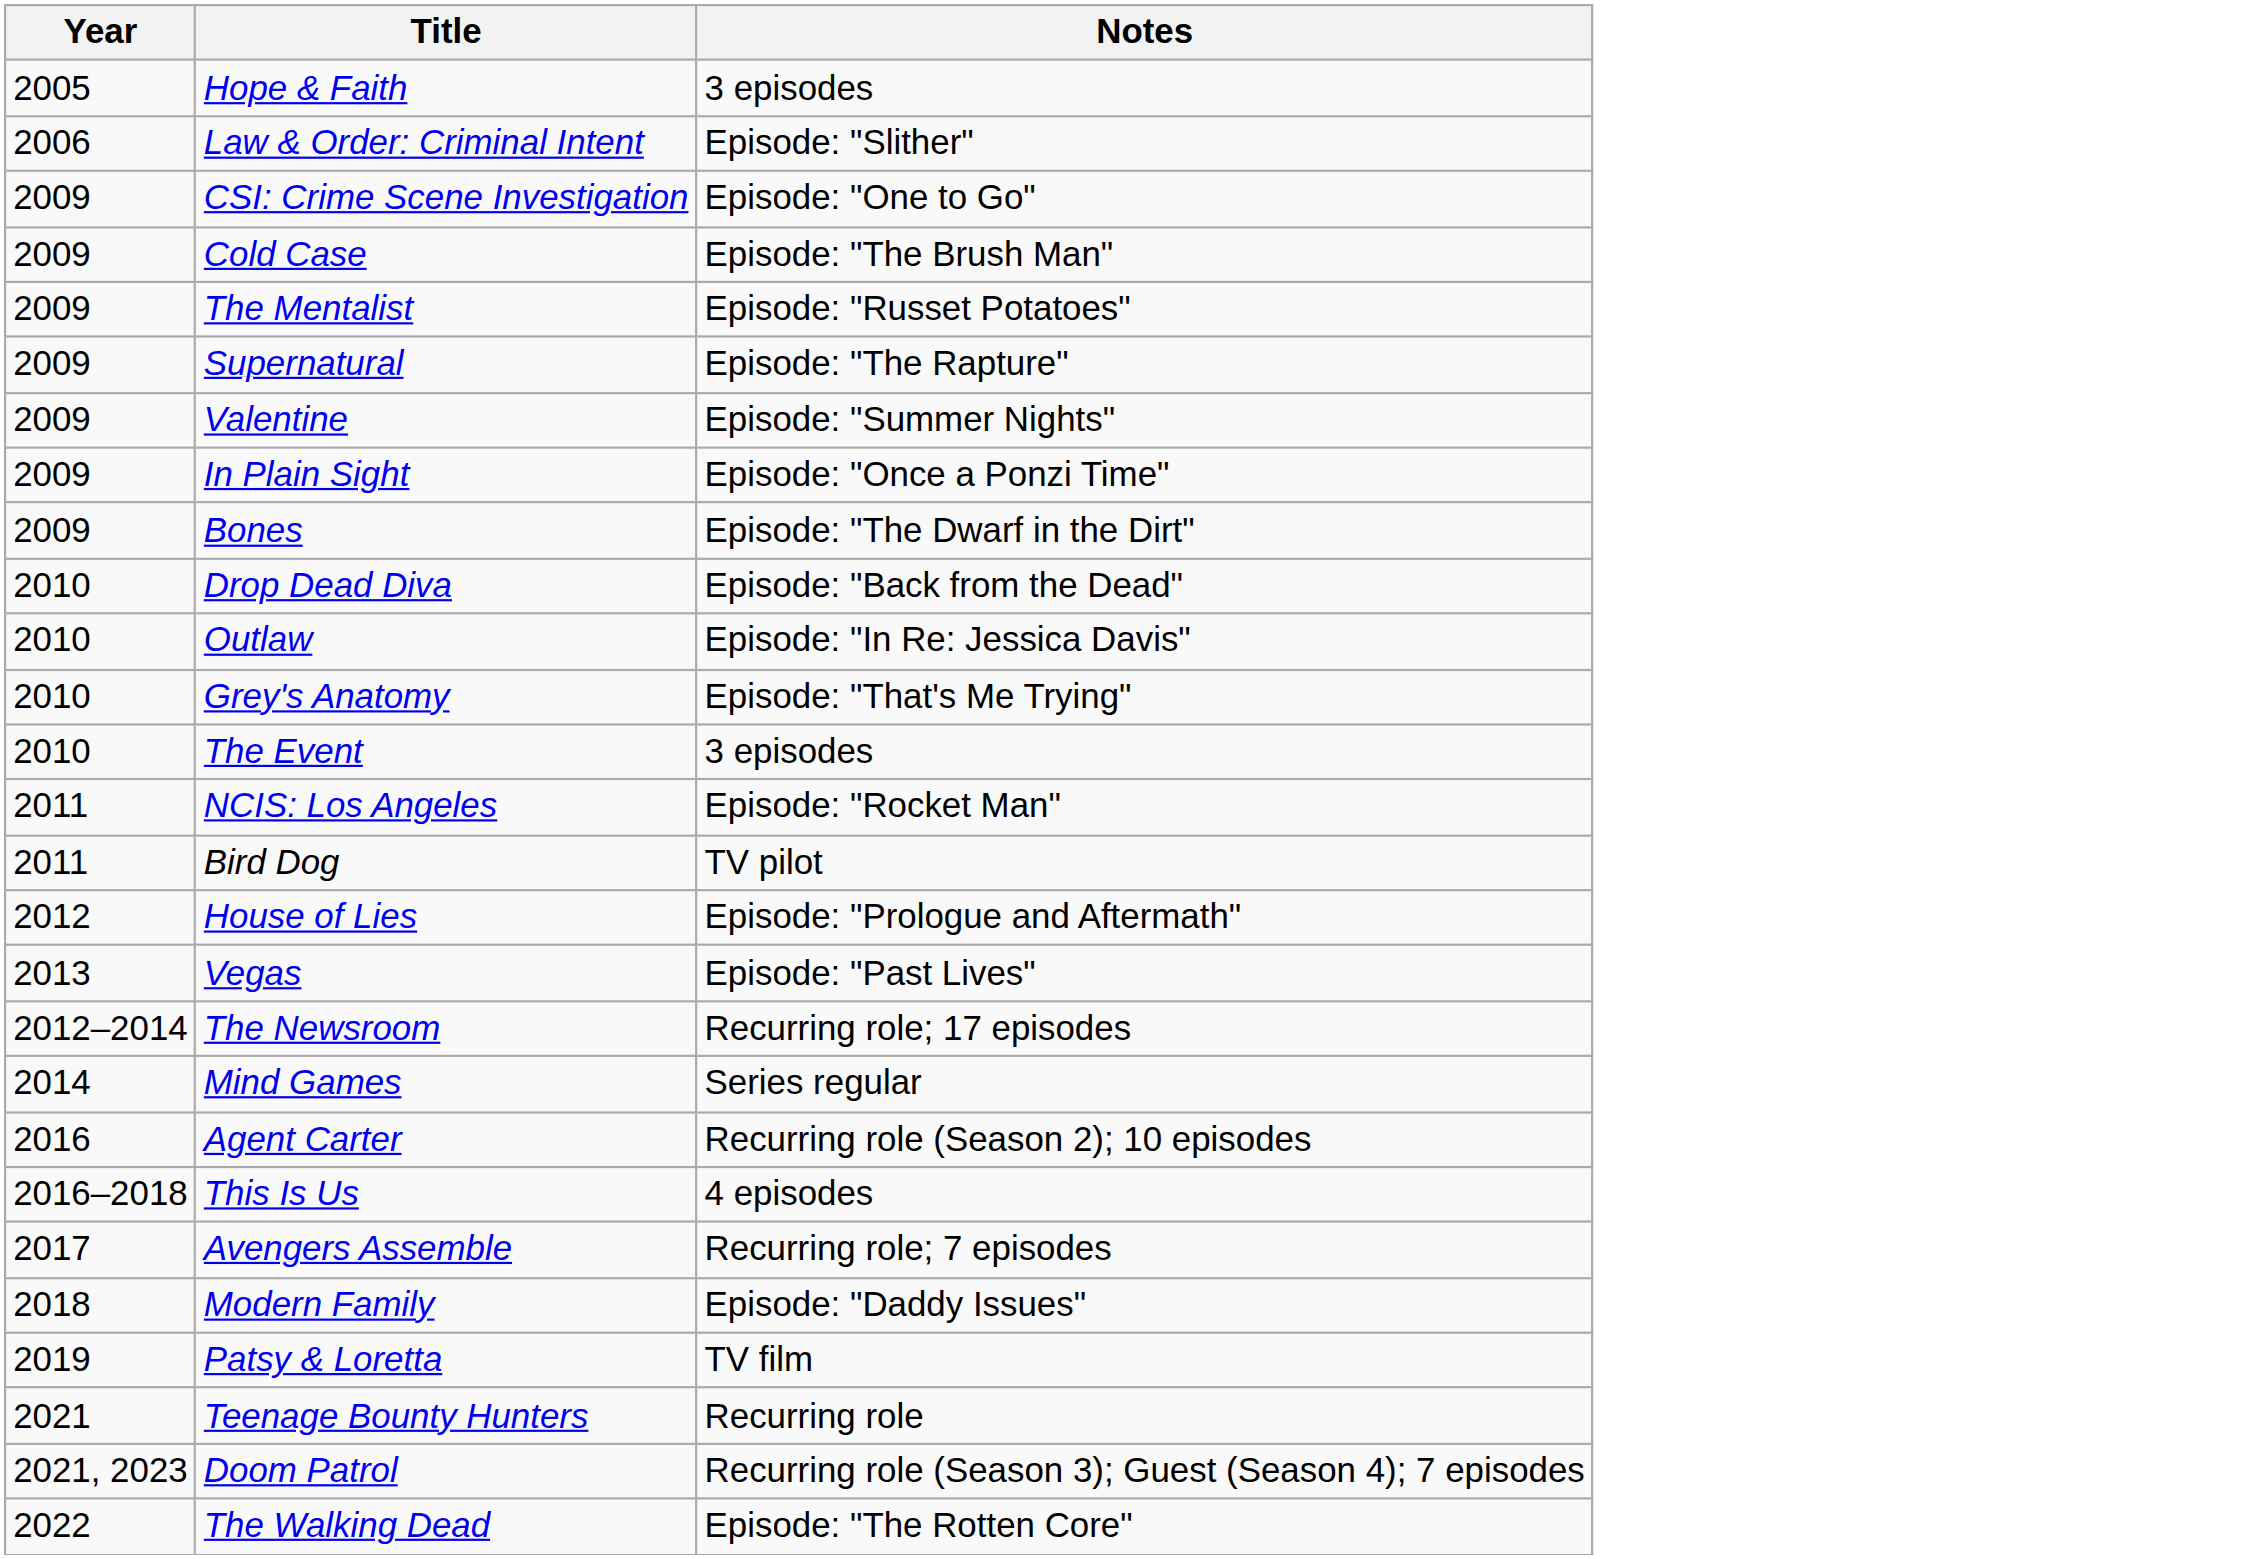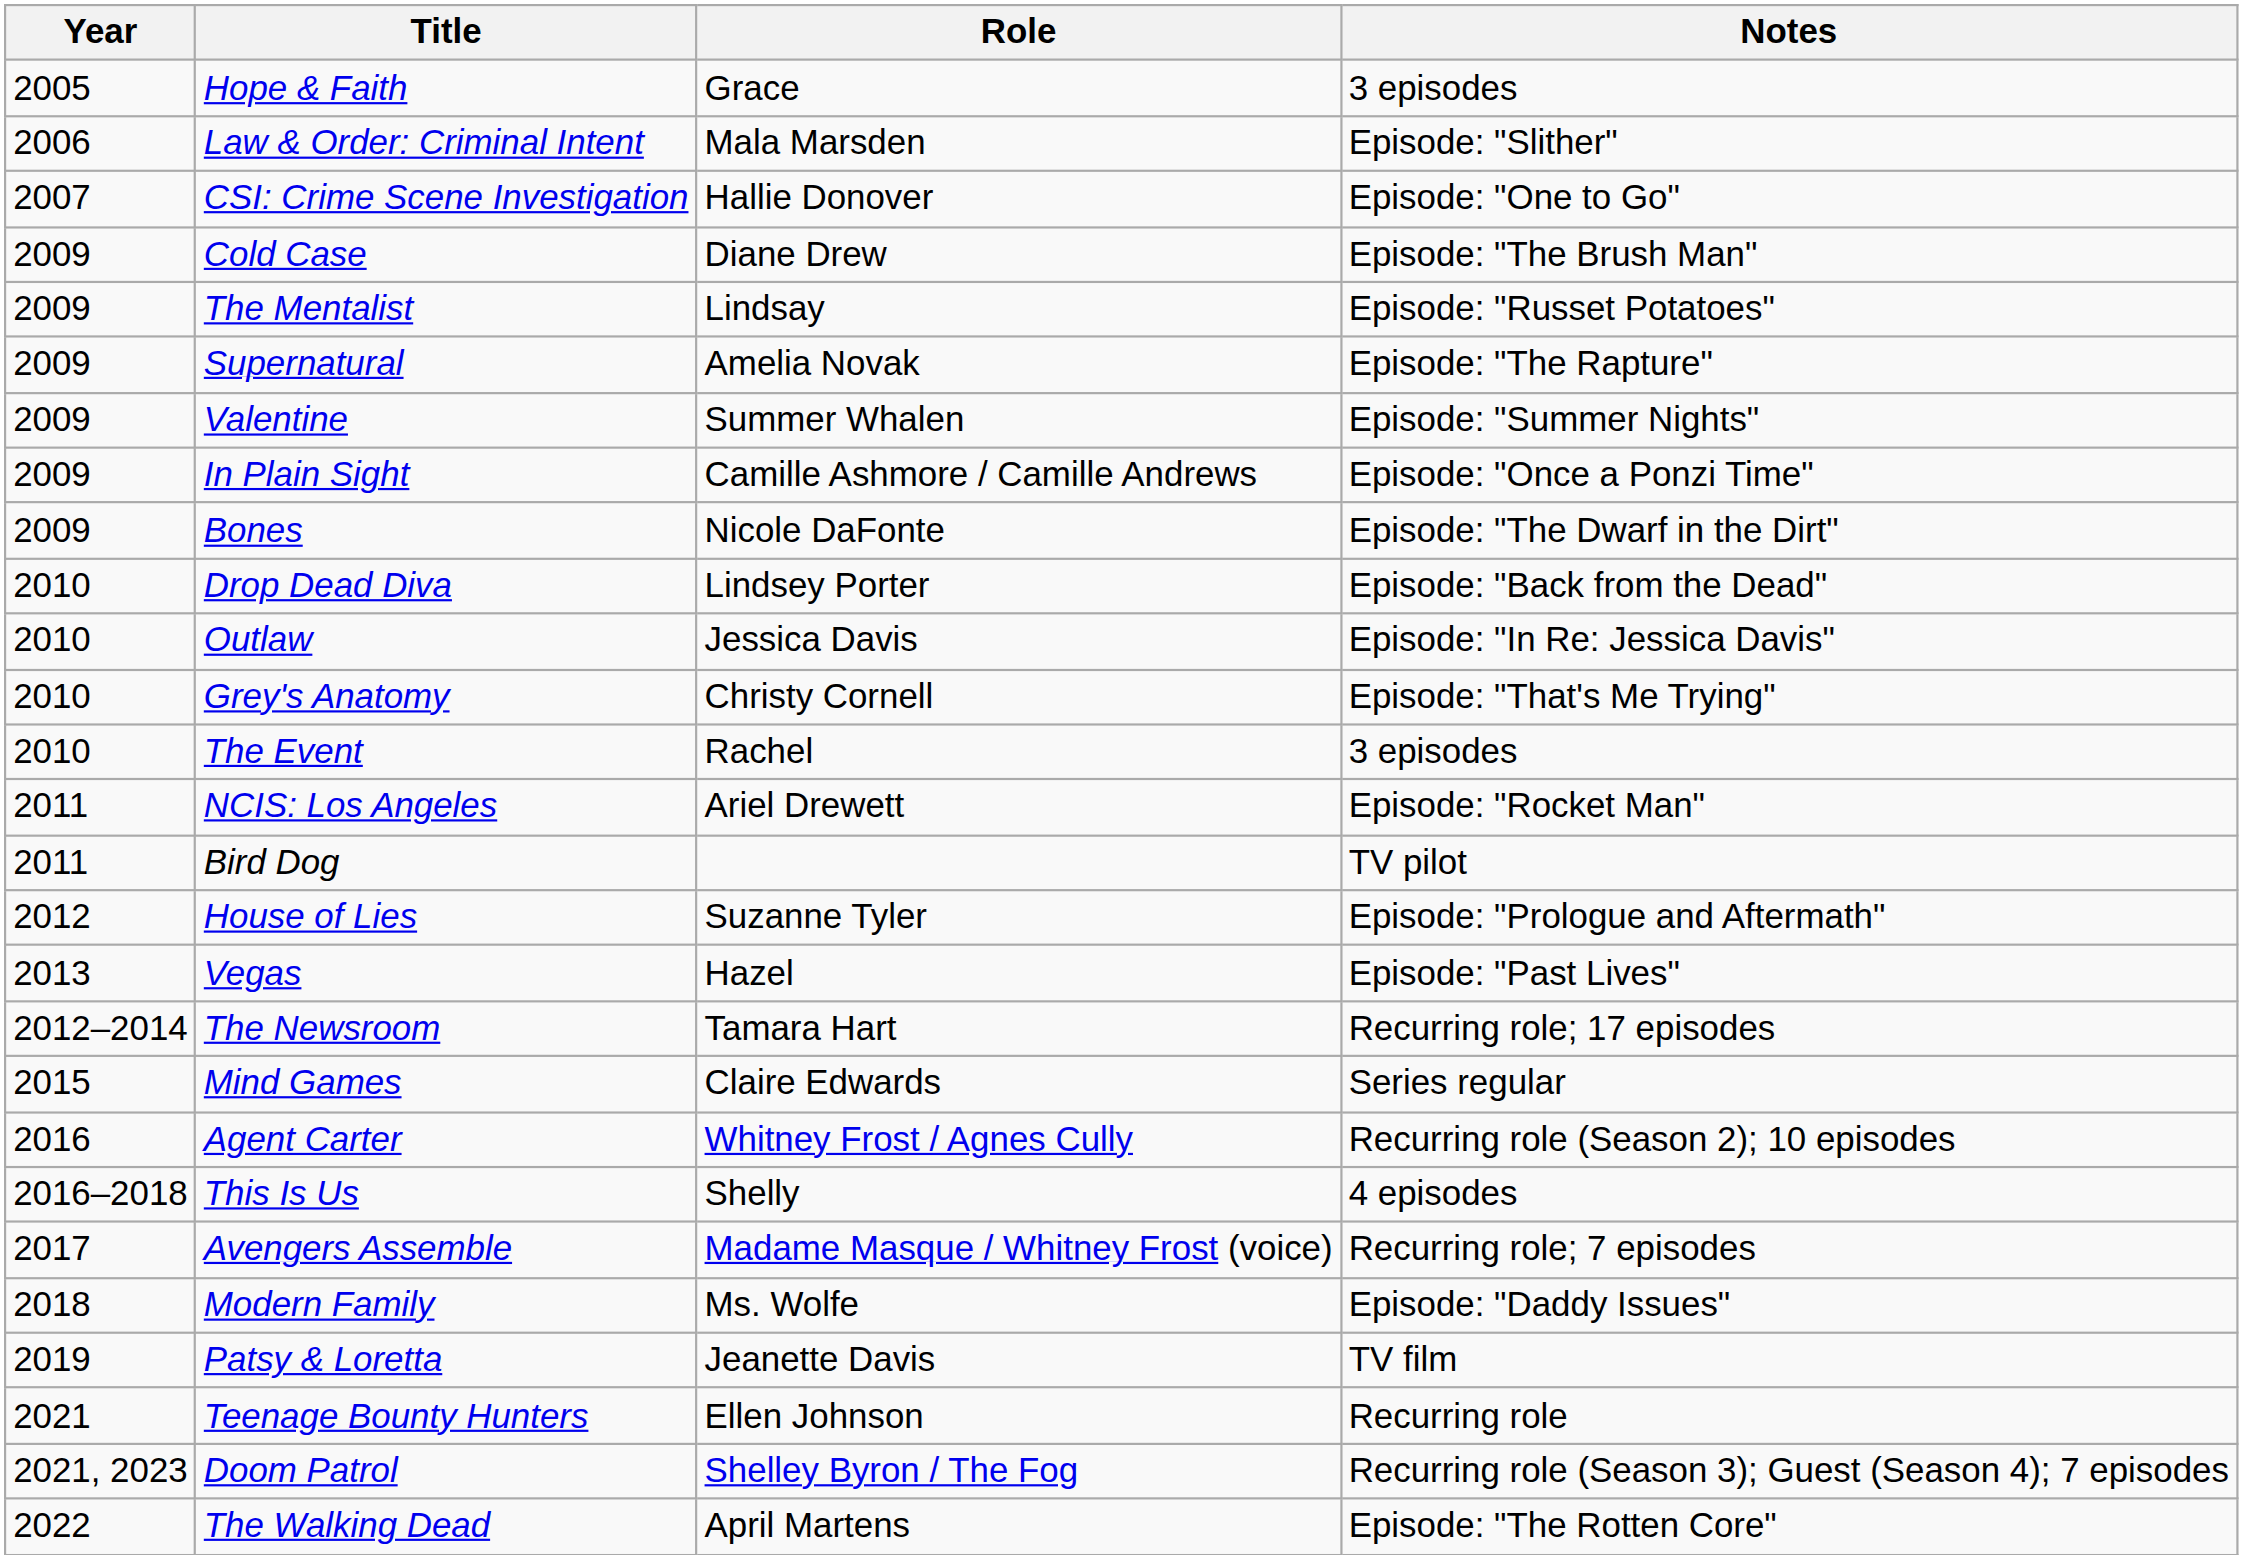+ column: Role | Grace | Mala Marsden | Hallie Donover | Diane Drew | Lindsay | Amelia Novak | Summer Whalen | Camille Ashmore / Camille Andrews | Nicole DaFonte | Lindsey Porter | Jessica Davis | Christy Cornell | Rachel | Ariel Drewett | Suzanne Tyler | Hazel | Tamara Hart | Claire Edwards | Whitney Frost / Agnes Cully | Shelly | Madame Masque / Whitney Frost (voice) | Ms. Wolfe | Jeanette Davis | Ellen Johnson | Shelley Byron / The Fog | April Martens
CSI: Crime Scene Investigation | Year: 2009 -> 2007
Mind Games | Year: 2014 -> 2015
